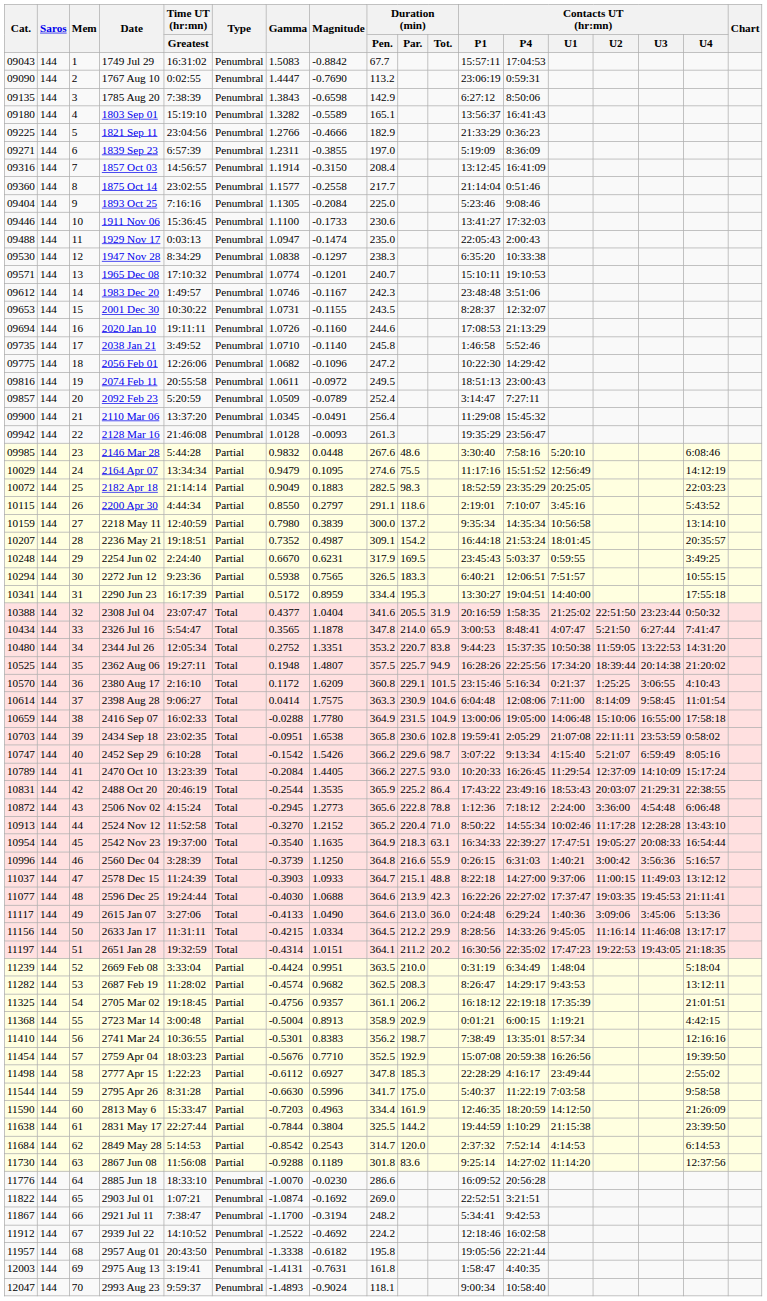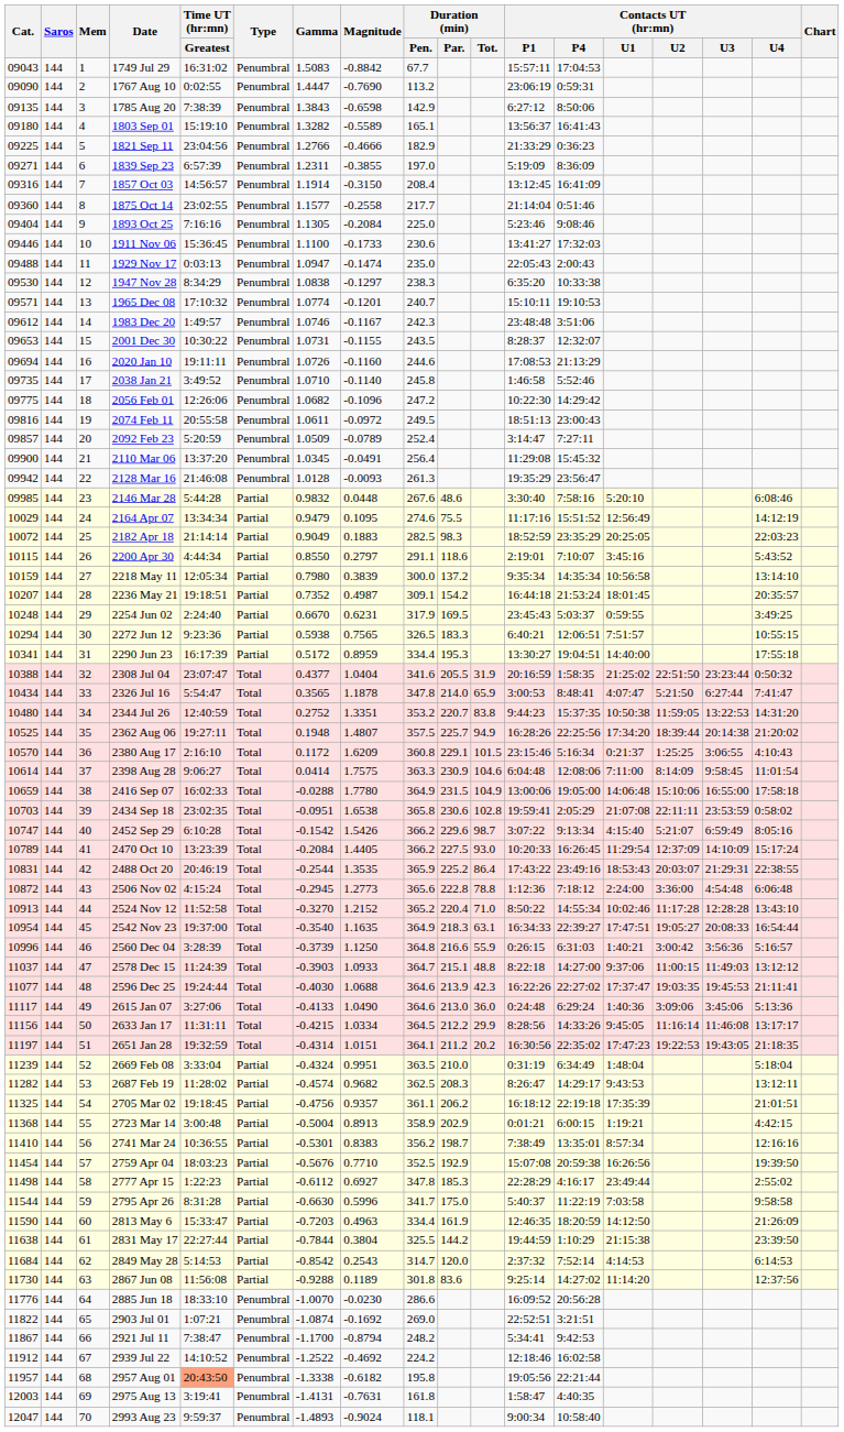2218 May 11 | Time UT (hr:mn) / Greatest: 12:40:59 -> 12:05:34
2344 Jul 26 | Time UT (hr:mn) / Greatest: 12:05:34 -> 12:40:59
2669 Feb 08 | Gamma: -0.4424 -> -0.4324
2921 Jul 11 | Magnitude: -0.3194 -> -0.8794
2957 Aug 01 | Time UT (hr:mn) / Greatest: no background -> lightsalmon background
